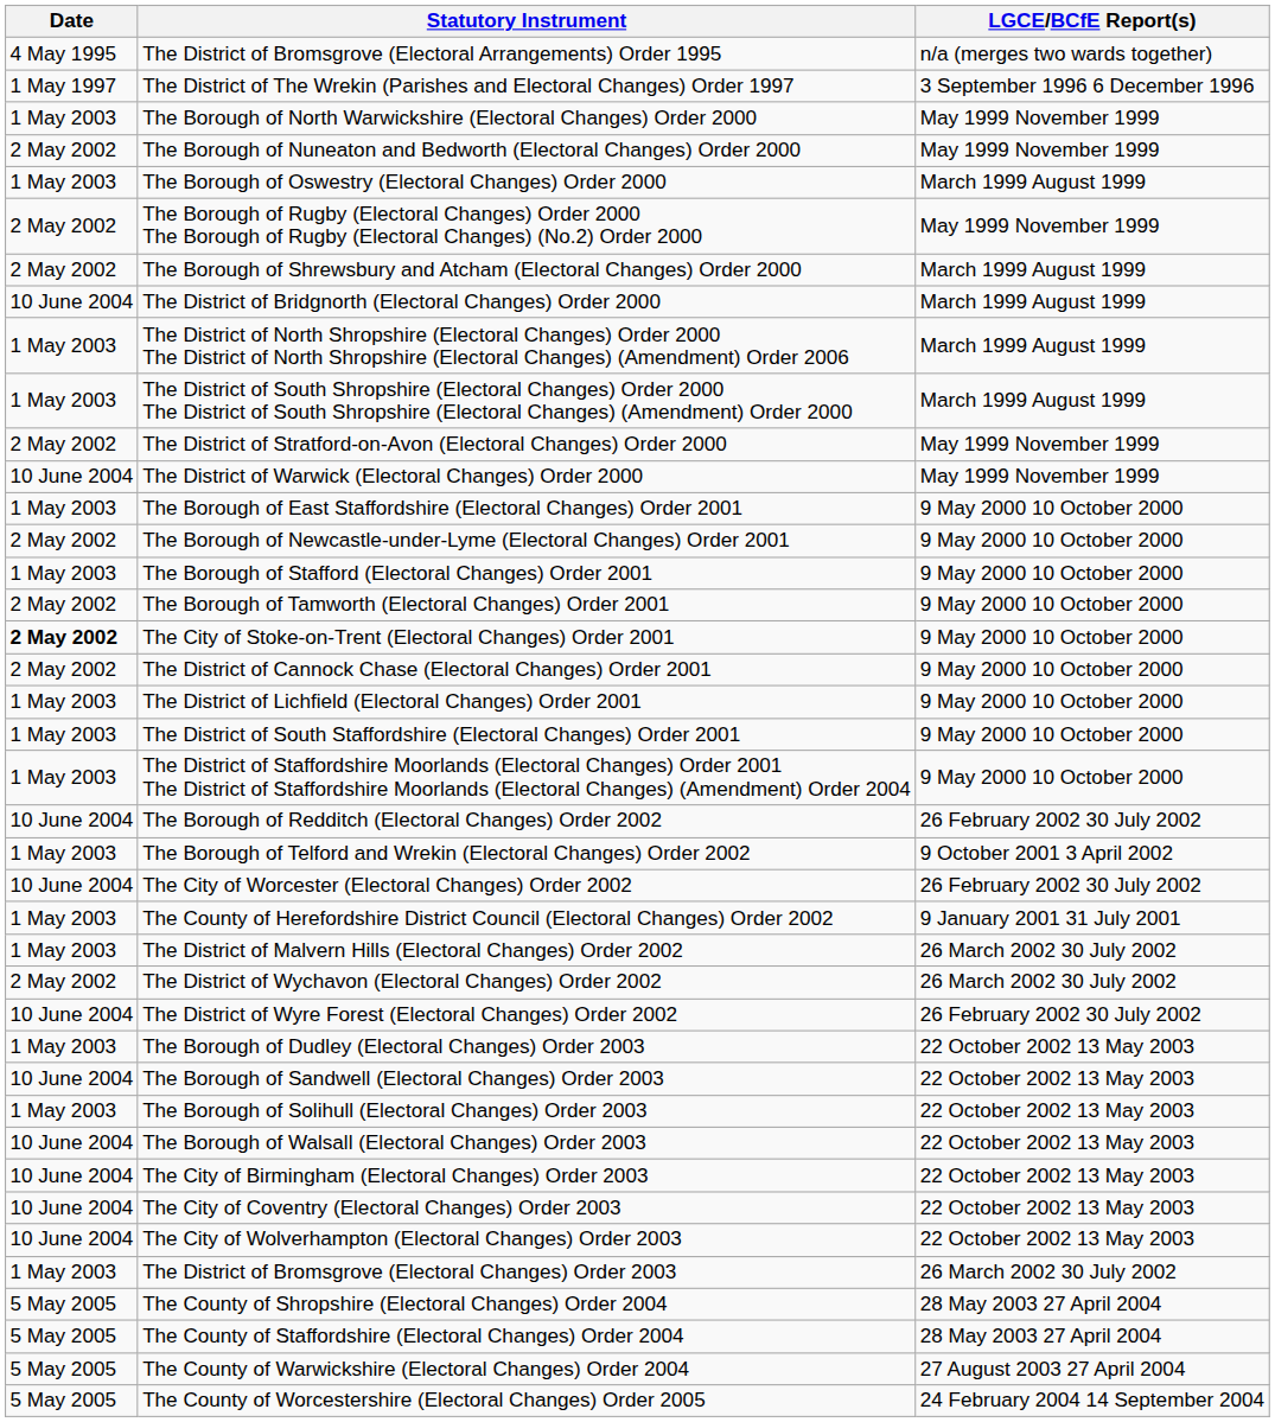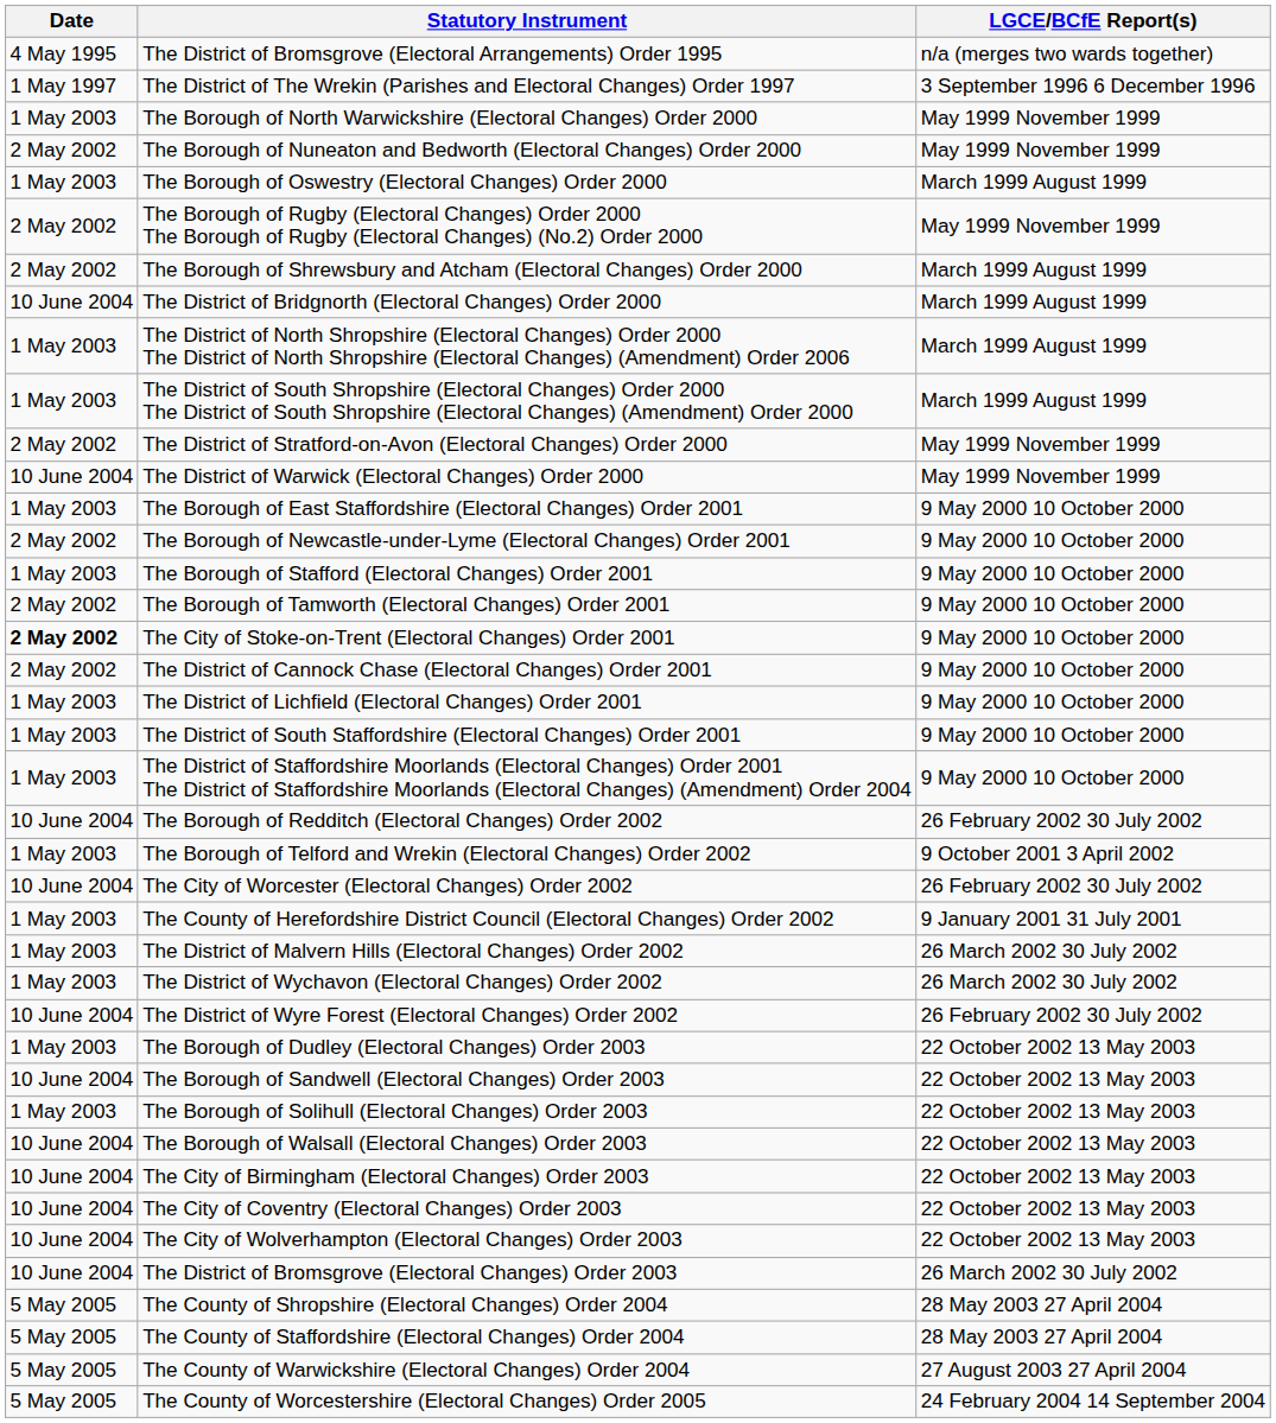The District of Wychavon (Electoral Changes) Order 2002 | Date: 2 May 2002 -> 1 May 2003
The District of Bromsgrove (Electoral Changes) Order 2003 | Date: 1 May 2003 -> 10 June 2004
